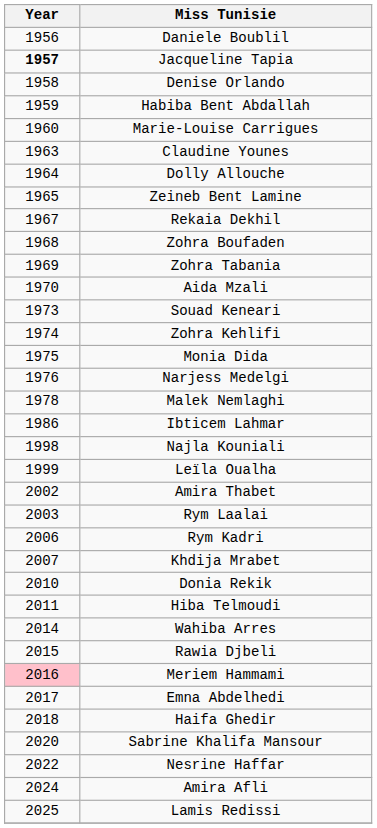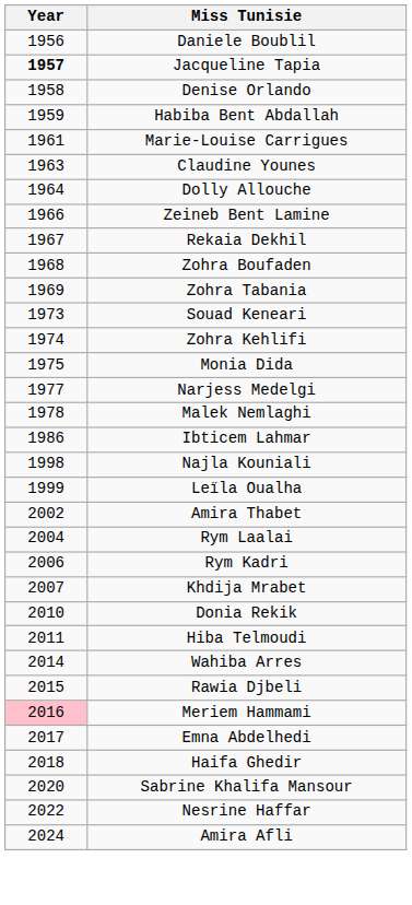Marie-Louise Carrigues | Year: 1960 -> 1961
Zeineb Bent Lamine | Year: 1965 -> 1966
- row: 1970 | Aida Mzali
Narjess Medelgi | Year: 1976 -> 1977
Rym Laalai | Year: 2003 -> 2004
- row: 2025 | Lamis Redissi
